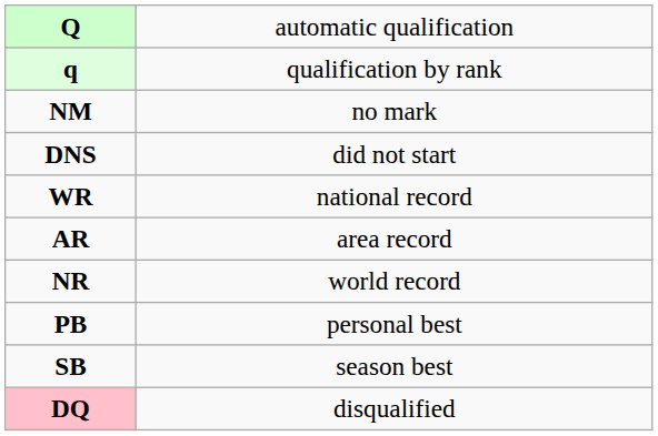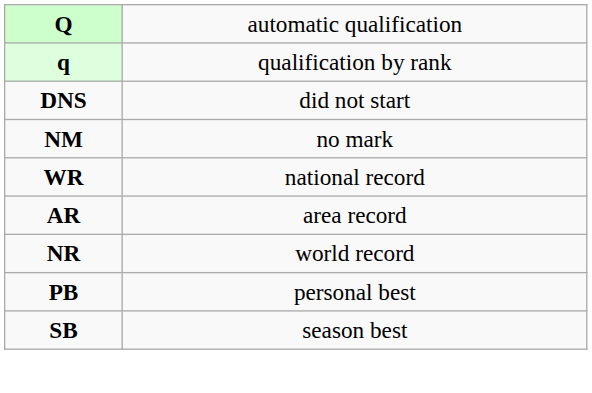rows swapped: DNS <-> NM
- row: DQ | disqualified
